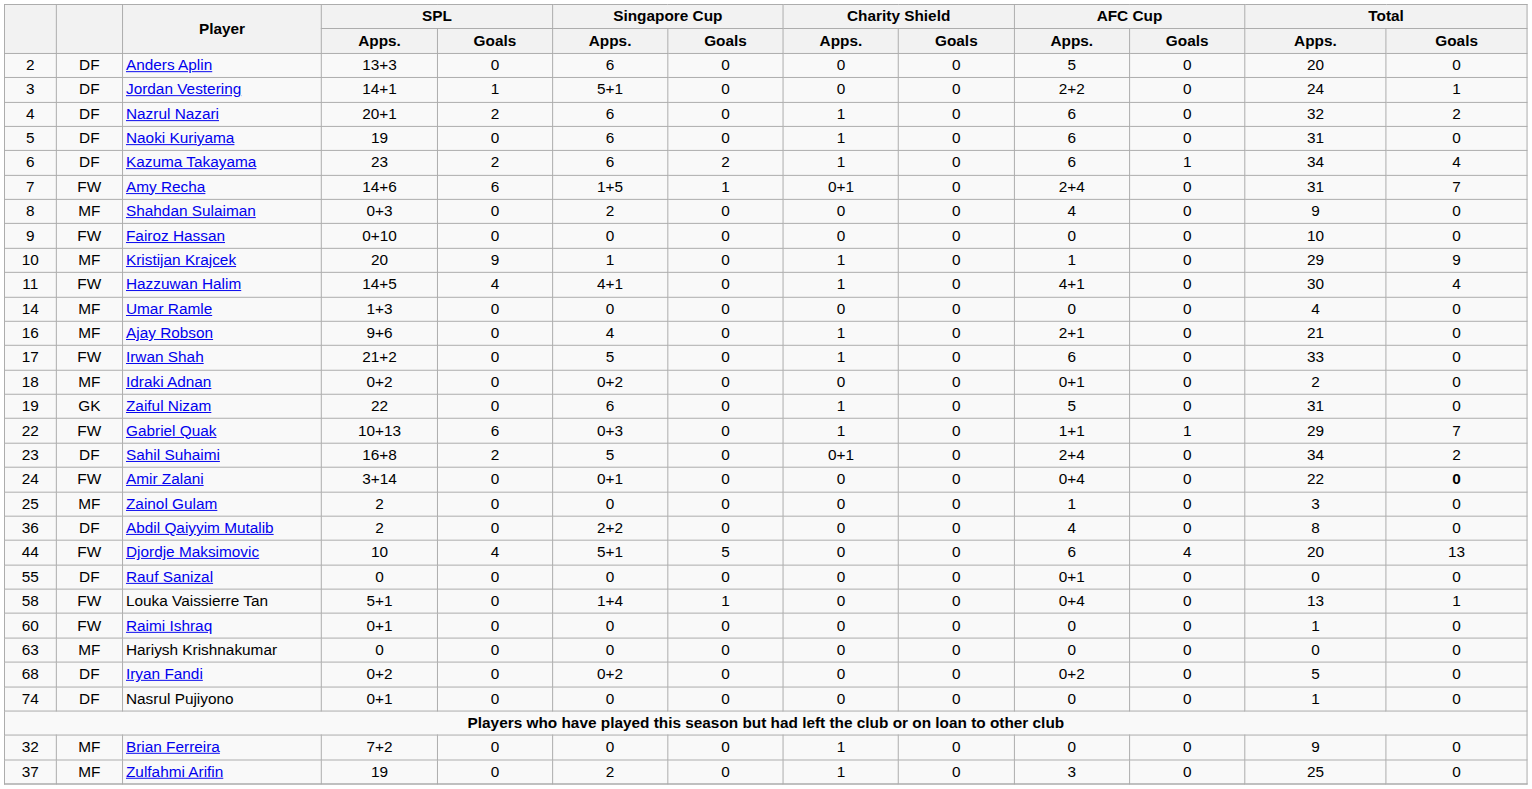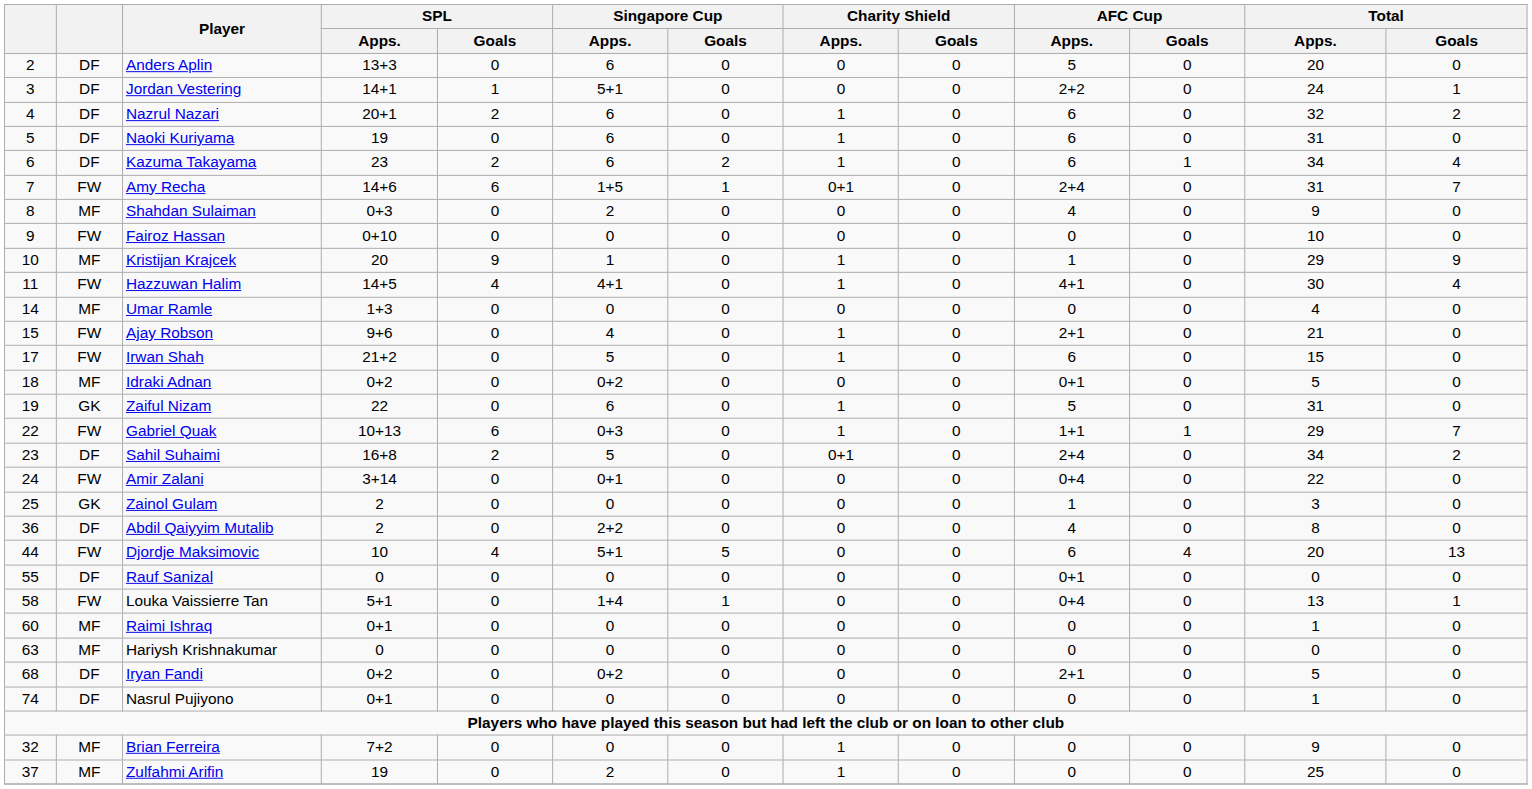Ajay Robson | column 1: 16 -> 15
Ajay Robson | column 2: MF -> FW
Irwan Shah | Total / Apps.: 33 -> 15
Idraki Adnan | Total / Apps.: 2 -> 5
Amir Zalani | Total / Goals: bold -> normal
Zainol Gulam | column 2: MF -> GK
Raimi Ishraq | column 2: FW -> MF
Iryan Fandi | AFC Cup / Apps.: 0+2 -> 2+1
Zulfahmi Arifin | AFC Cup / Apps.: 3 -> 0
